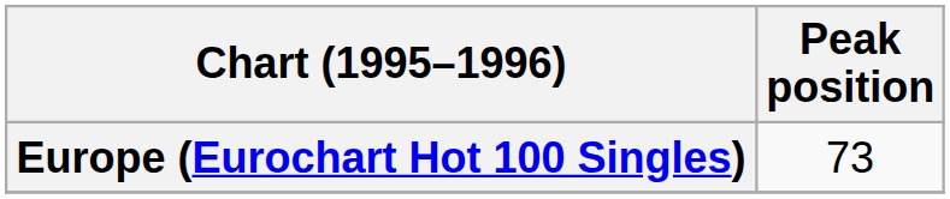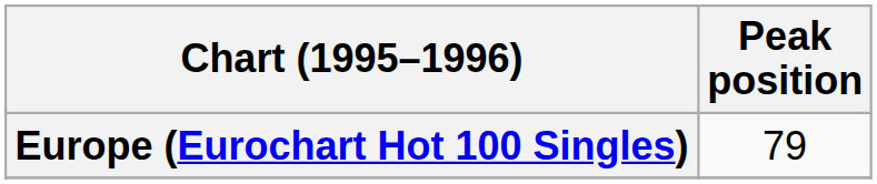Europe (Eurochart Hot 100 Singles) | Peak position: 73 -> 79
